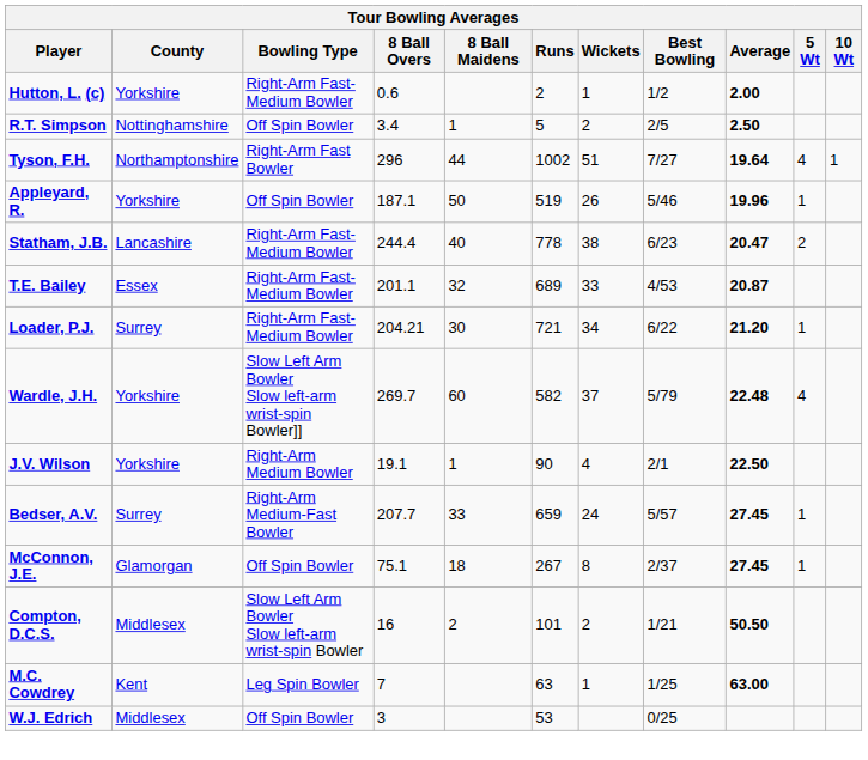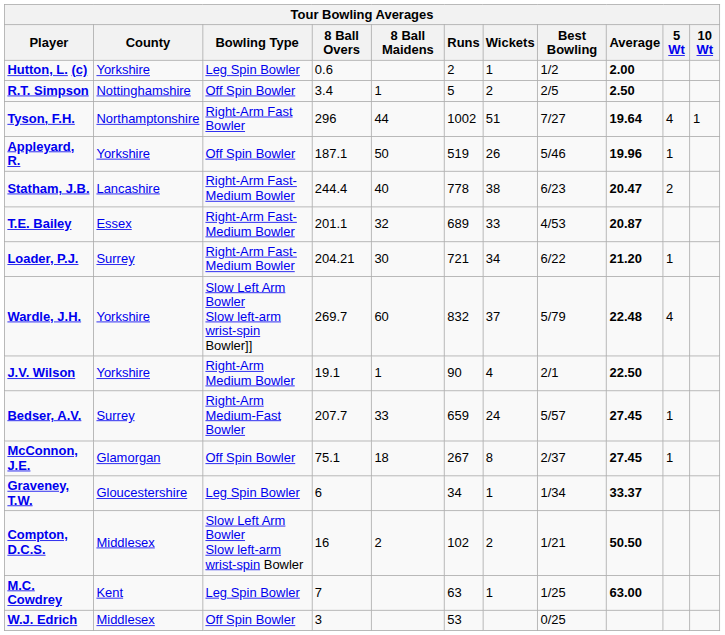Hutton, L. (c) | Bowling Type: Right-Arm Fast-Medium Bowler -> Leg Spin Bowler
Wardle, J.H. | Runs: 582 -> 832
+ row: Graveney, T.W. | Gloucestershire | Leg Spin Bowler | 6 | 34 | 1 | 1/34 | 33.37
Compton, D.C.S. | Runs: 101 -> 102
